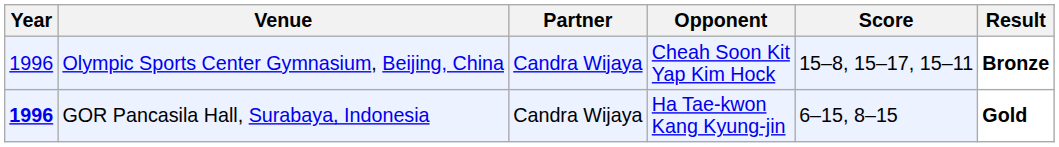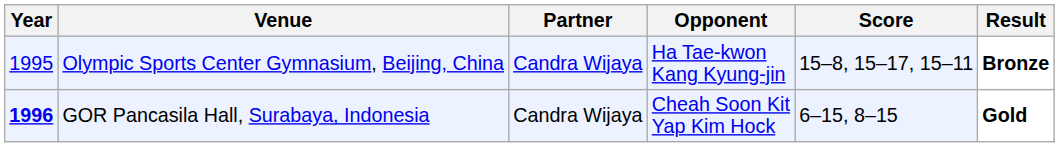Olympic Sports Center Gymnasium, Beijing, China | Year: 1996 -> 1995
Olympic Sports Center Gymnasium, Beijing, China | Opponent: Cheah Soon Kit Yap Kim Hock -> Ha Tae-kwon Kang Kyung-jin
GOR Pancasila Hall, Surabaya, Indonesia | Opponent: Ha Tae-kwon Kang Kyung-jin -> Cheah Soon Kit Yap Kim Hock
